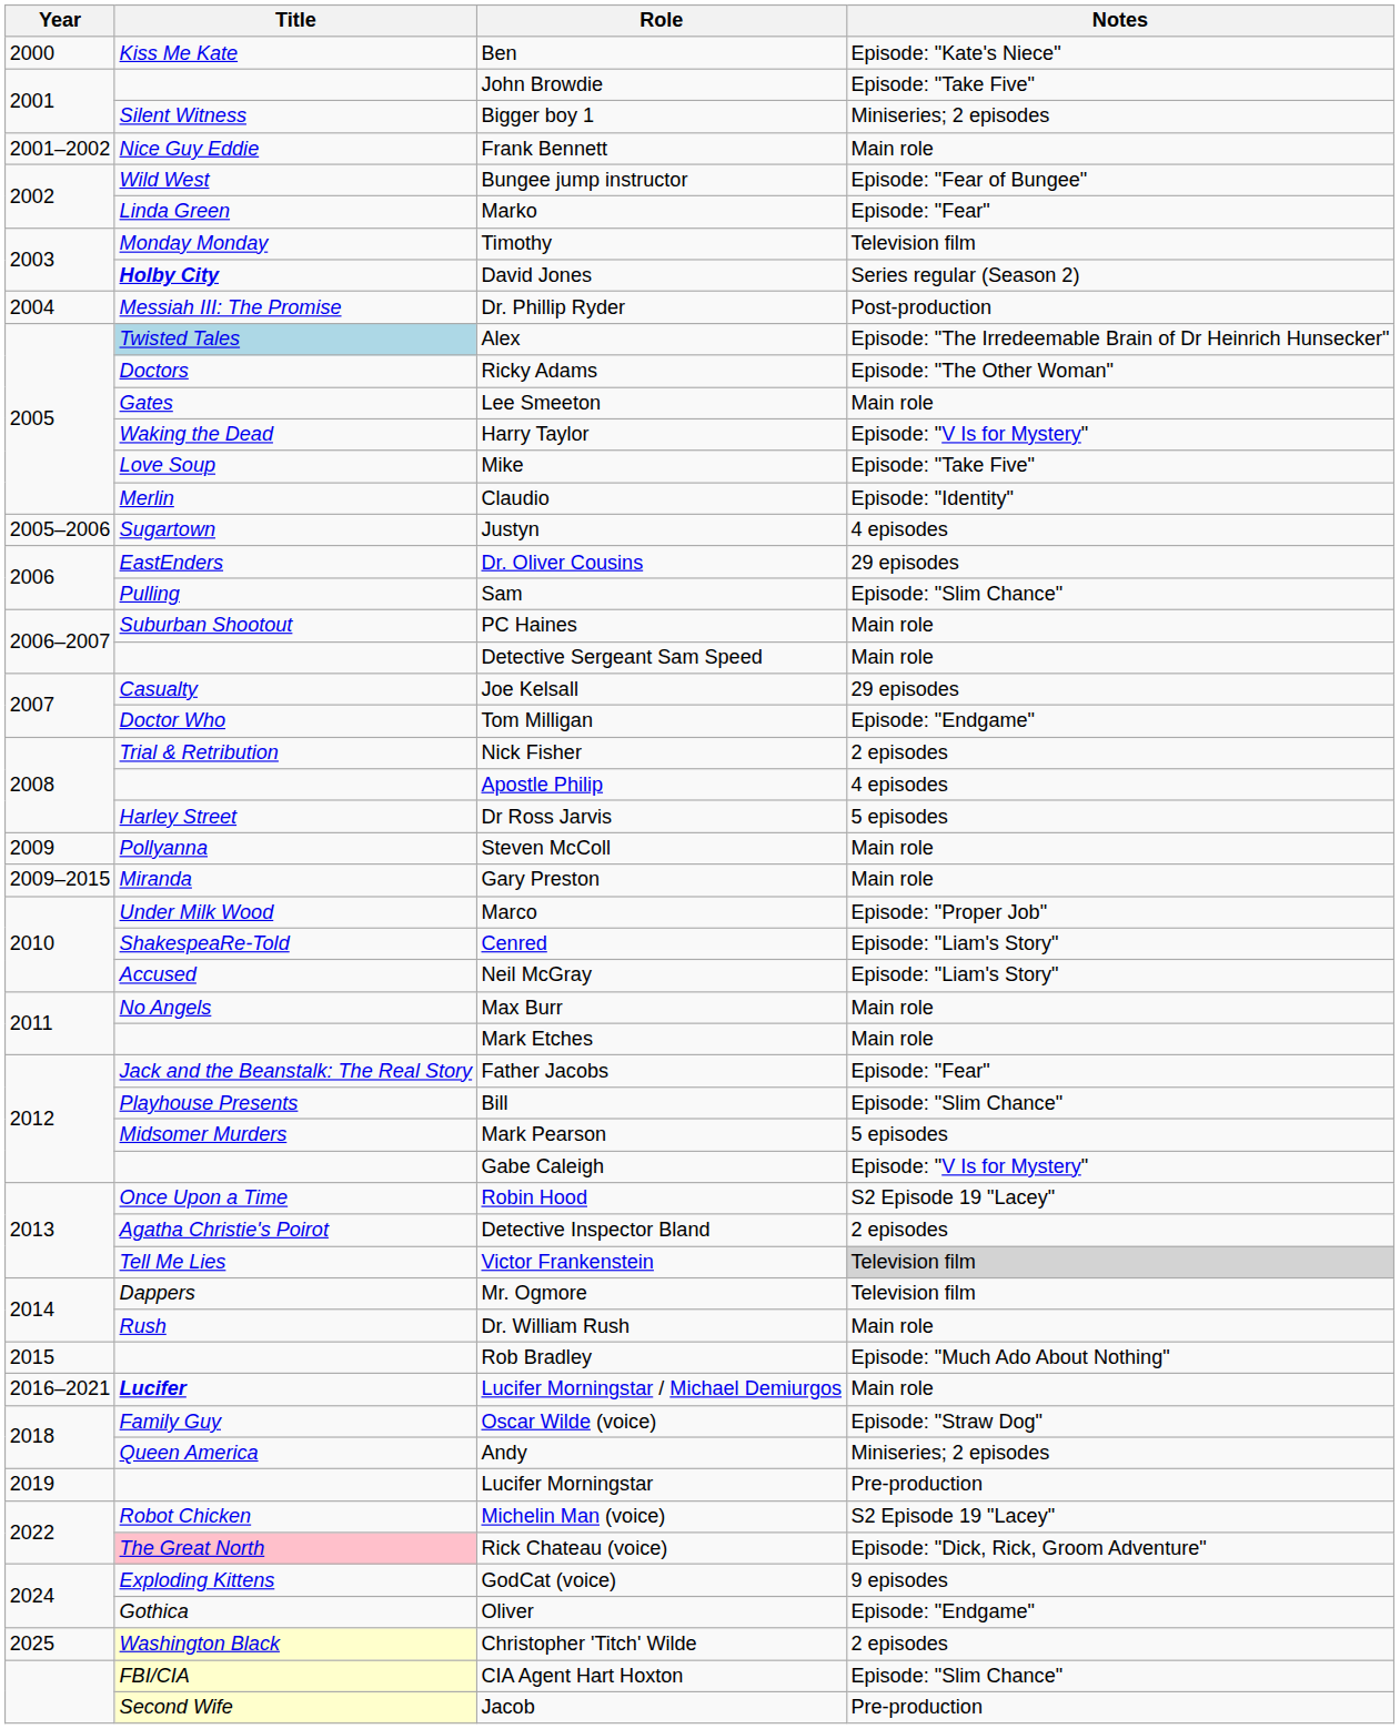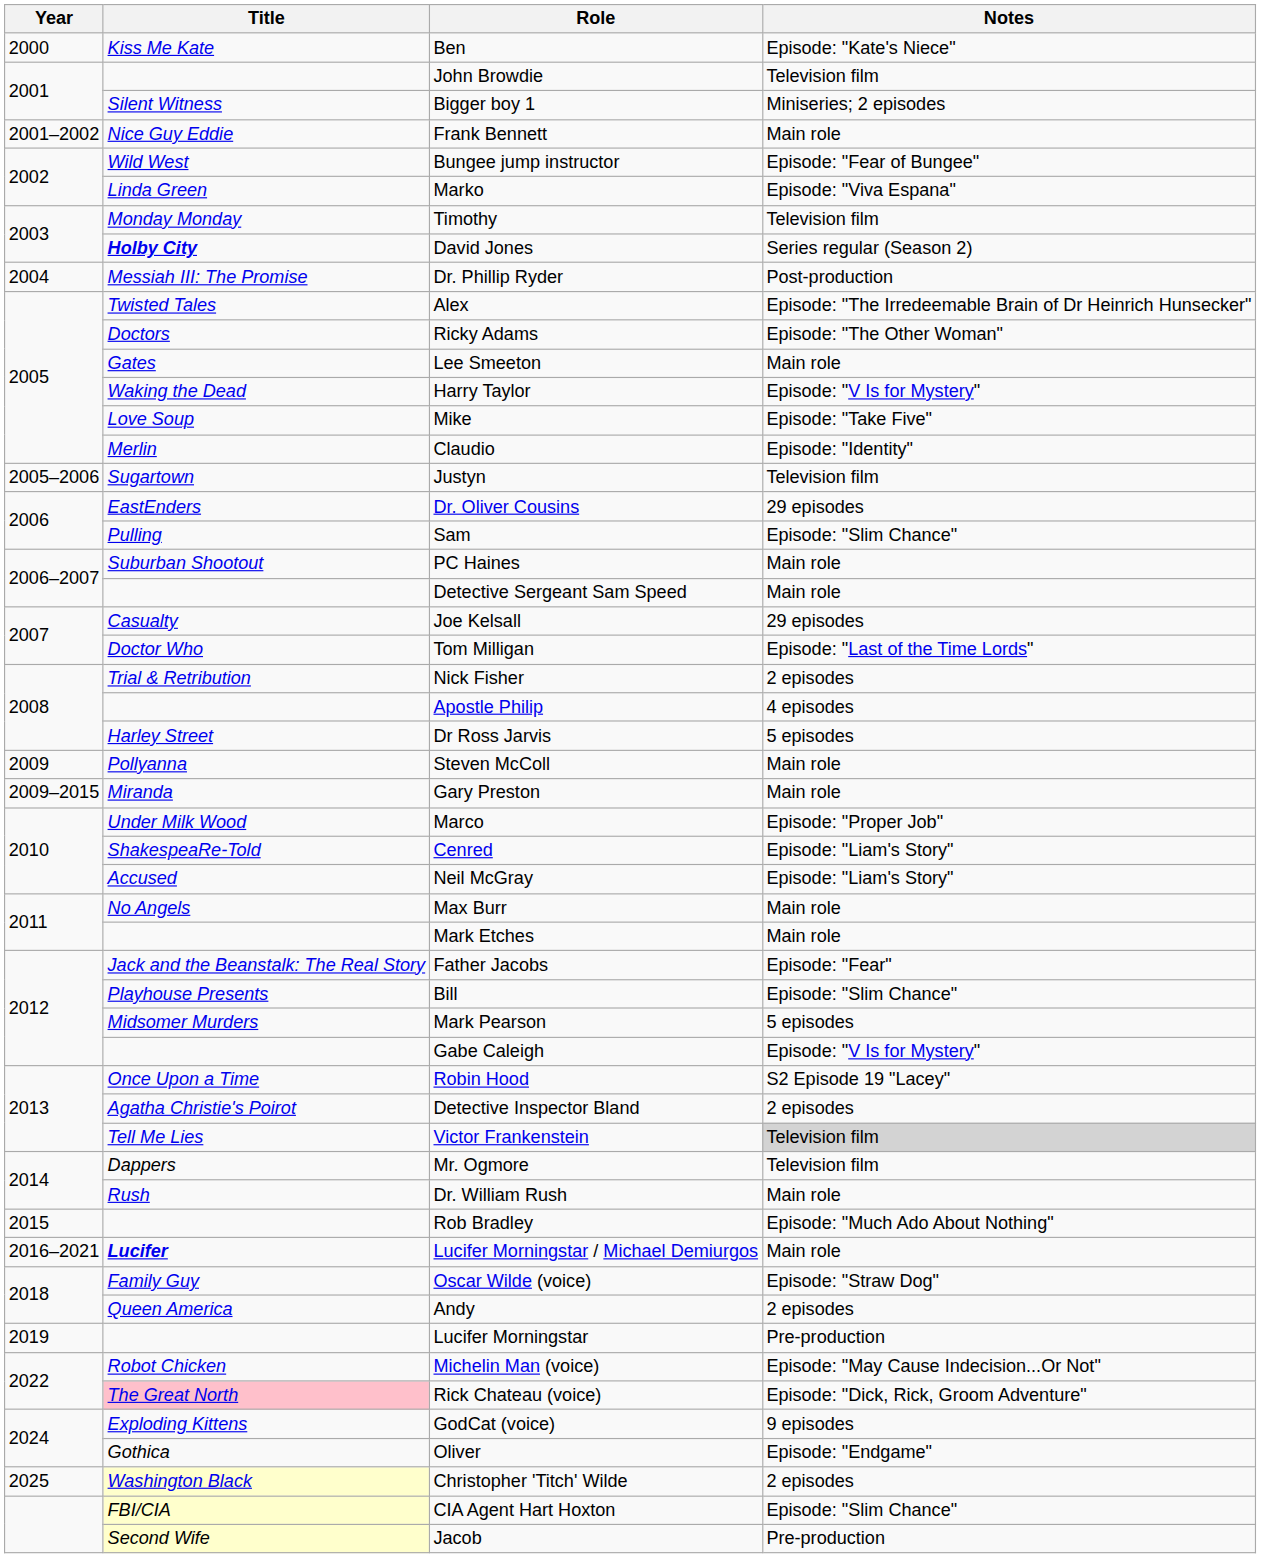John Browdie | Notes: Episode: "Take Five" -> Television film
Marko | Notes: Episode: "Fear" -> Episode: "Viva Espana"
Alex | Title: lightblue background -> no background
Justyn | Notes: 4 episodes -> Television film
Tom Milligan | Notes: Episode: "Endgame" -> Episode: "Last of the Time Lords"
Andy | Notes: Miniseries; 2 episodes -> 2 episodes
Michelin Man (voice) | Notes: S2 Episode 19 "Lacey" -> Episode: "May Cause Indecision...Or Not"
